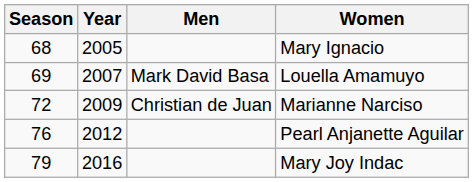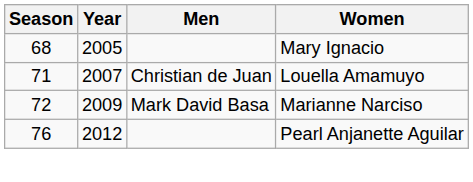Louella Amamuyo | Season: 69 -> 71
Louella Amamuyo | Men: Mark David Basa -> Christian de Juan
Marianne Narciso | Men: Christian de Juan -> Mark David Basa
- row: 79 | 2016 | Mary Joy Indac
